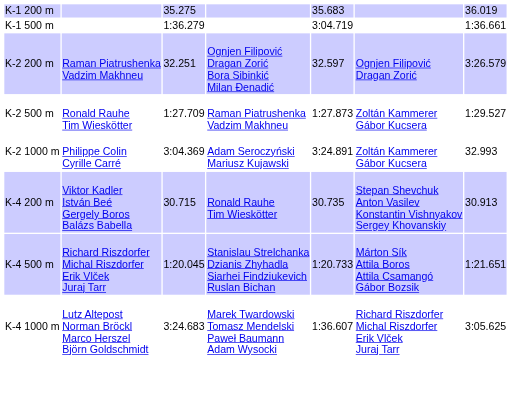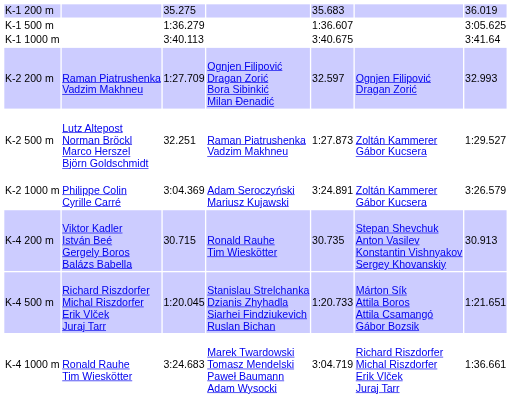K-1 500 m | column 5: 3:04.719 -> 1:36.607
K-1 500 m | column 7: 1:36.661 -> 3:05.625
+ row: K-1 1000 m | 3:40.113 | 3:40.675 | 3:41.64
K-2 200 m | column 3: 32.251 -> 1:27.709
K-2 200 m | column 7: 3:26.579 -> 32.993
K-2 500 m | column 2: Ronald Rauhe Tim Wieskötter -> Lutz Altepost Norman Bröckl Marco Herszel Björn Goldschmidt
K-2 500 m | column 3: 1:27.709 -> 32.251
K-2 1000 m | column 7: 32.993 -> 3:26.579
K-4 1000 m | column 2: Lutz Altepost Norman Bröckl Marco Herszel Björn Goldschmidt -> Ronald Rauhe Tim Wieskötter
K-4 1000 m | column 5: 1:36.607 -> 3:04.719
K-4 1000 m | column 7: 3:05.625 -> 1:36.661
